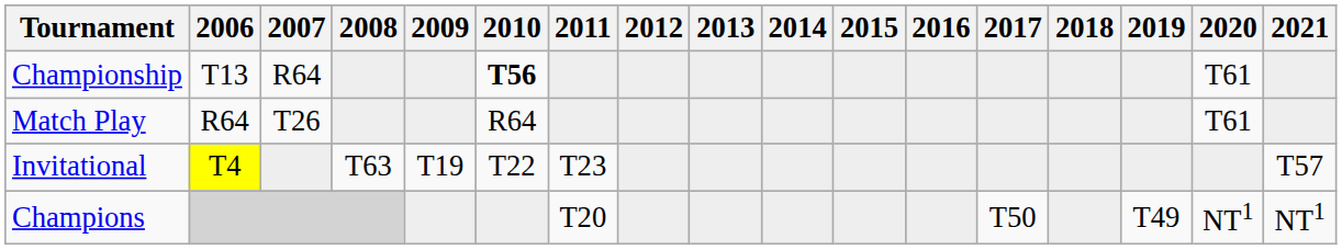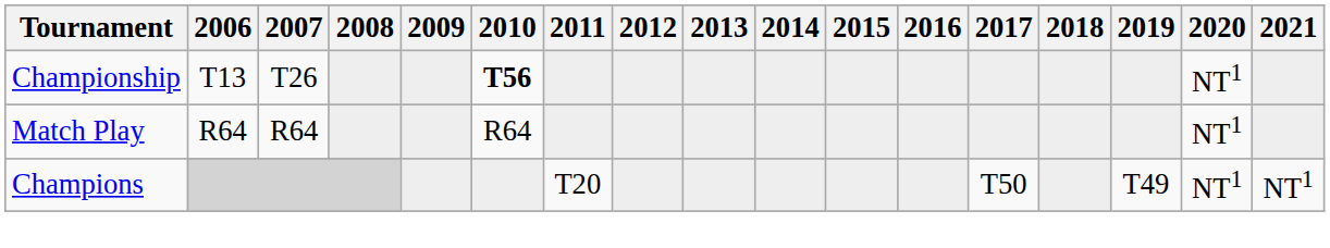Championship | 2007: R64 -> T26
Championship | 2020: T61 -> NT1
Match Play | 2007: T26 -> R64
Match Play | 2020: T61 -> NT1
- row: Invitational | T4 | T63 | T19 | T22 | T23 | T57
